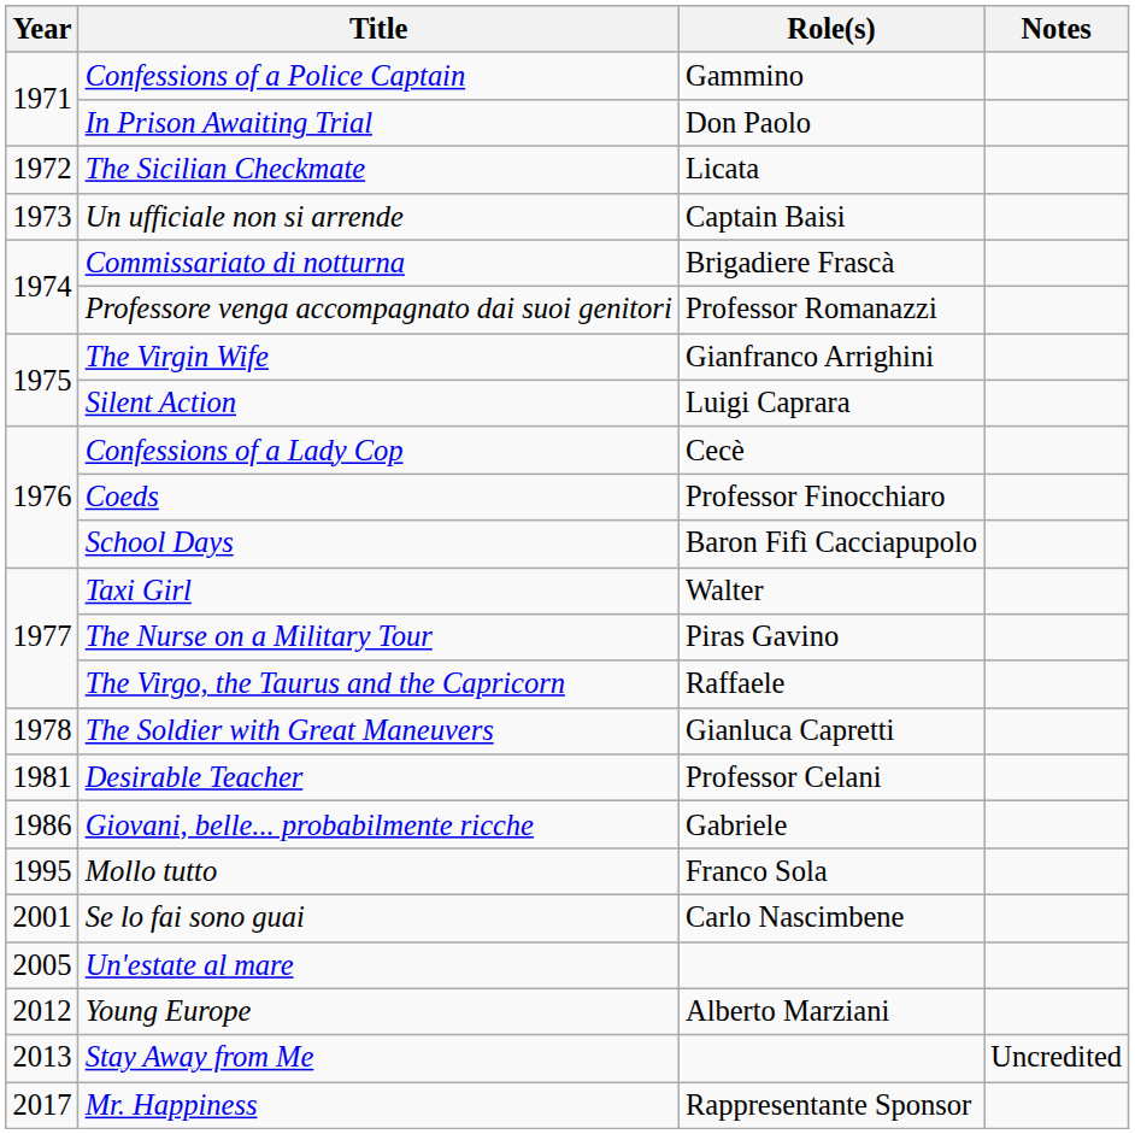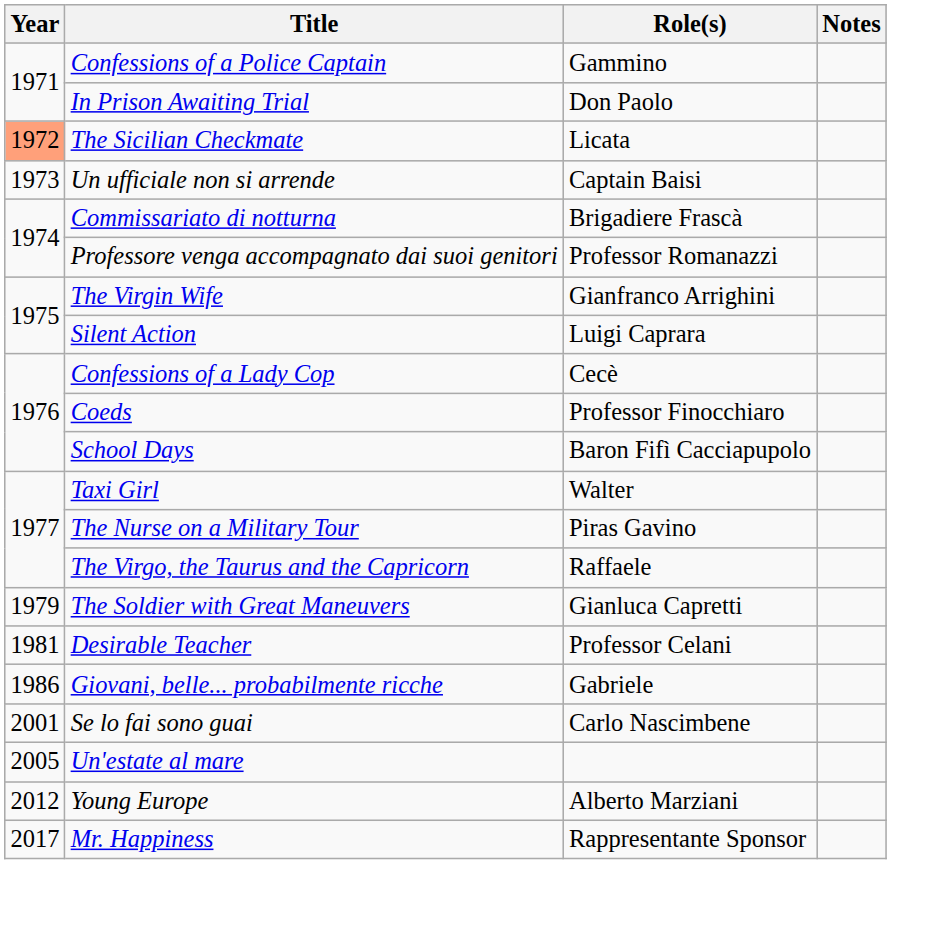The Sicilian Checkmate | Year: no background -> lightsalmon background
The Soldier with Great Maneuvers | Year: 1978 -> 1979
- row: 1995 | Mollo tutto | Franco Sola
- row: 2013 | Stay Away from Me | Uncredited
